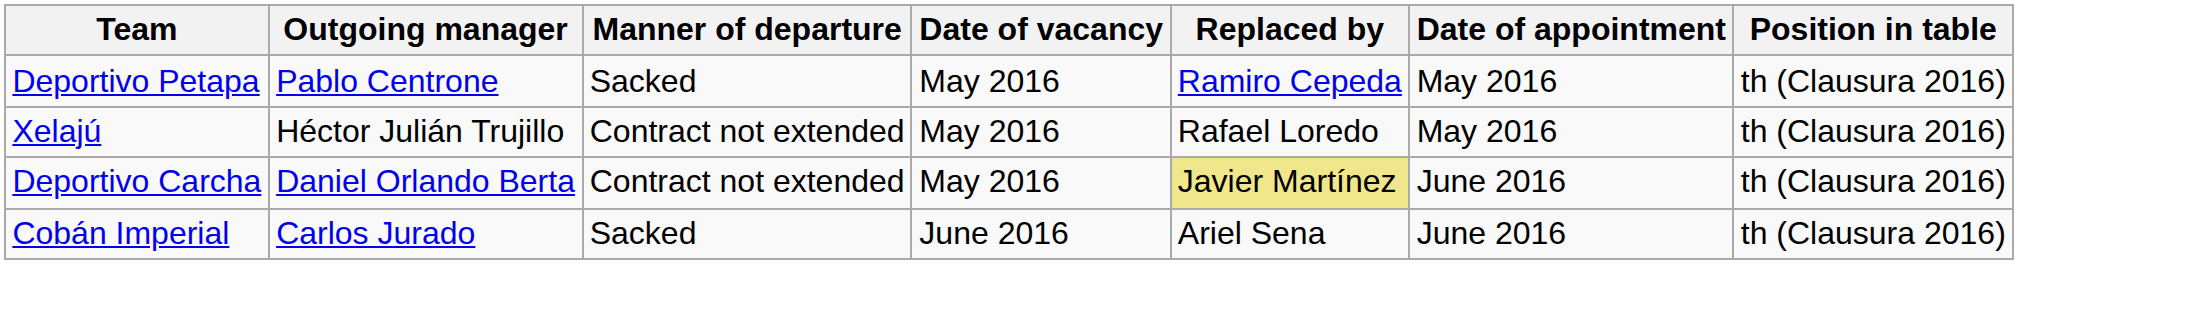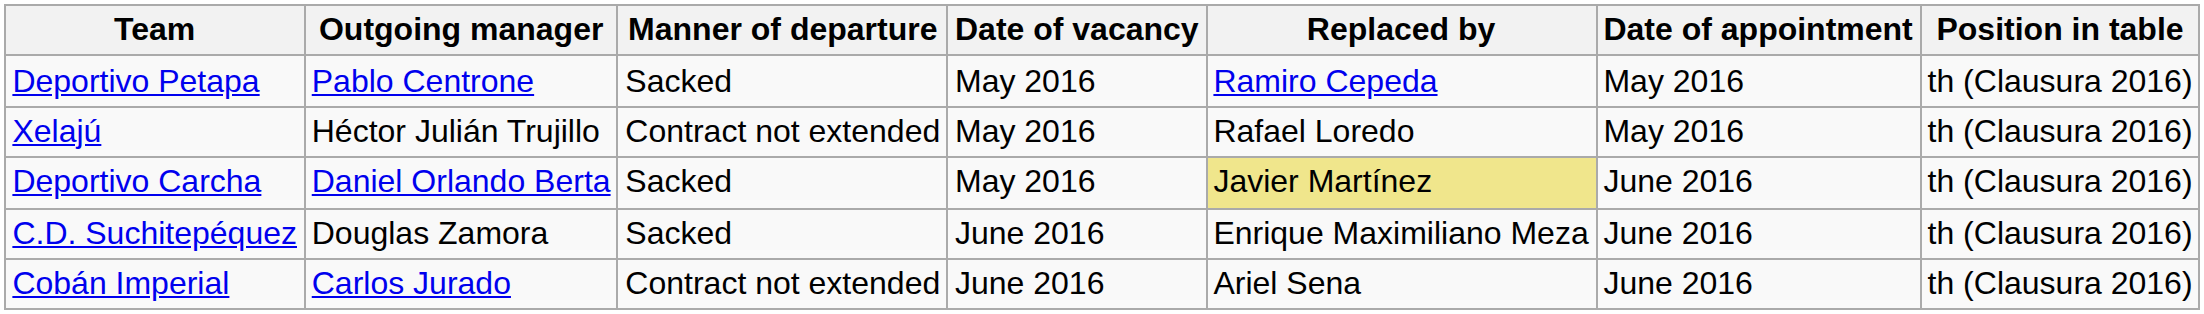Deportivo Carcha | Manner of departure: Contract not extended -> Sacked
+ row: C.D. Suchitepéquez | Douglas Zamora | Sacked | June 2016 | Enrique Maximiliano Meza | June 2016 | th (Clausura 2016)
Cobán Imperial | Manner of departure: Sacked -> Contract not extended
